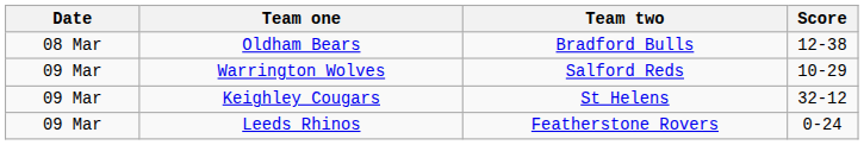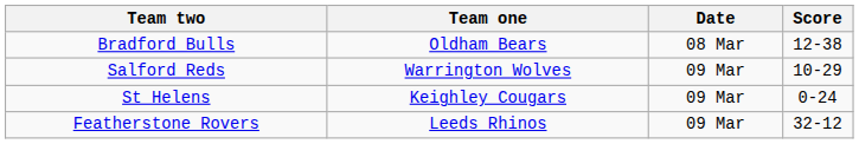columns swapped: Date <-> Team two
Keighley Cougars | Score: 32-12 -> 0-24
Leeds Rhinos | Score: 0-24 -> 32-12
